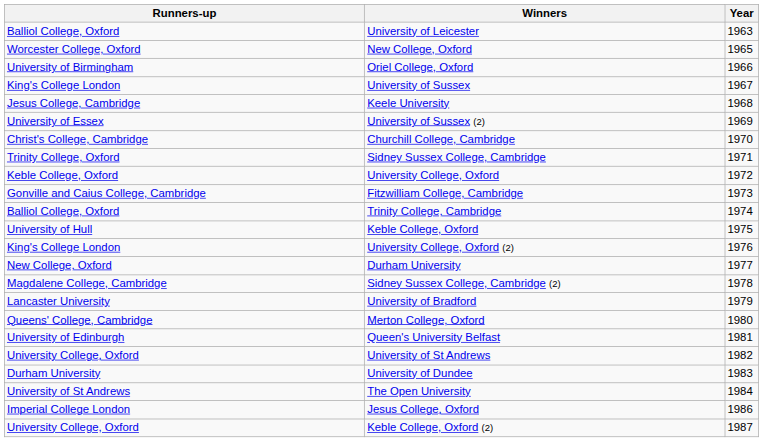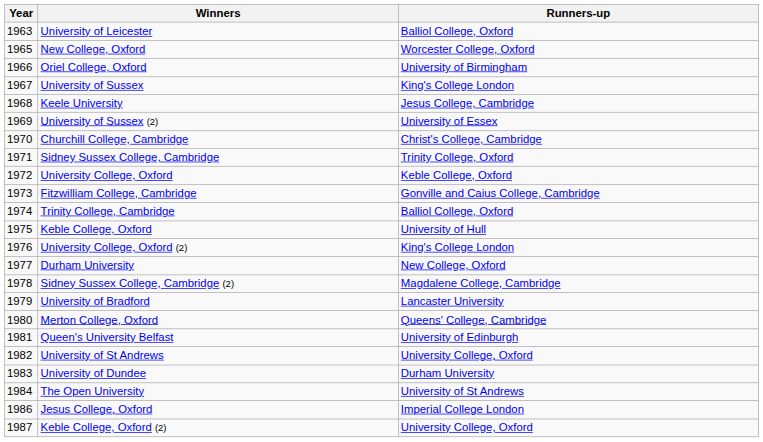columns swapped: Year <-> Runners-up
